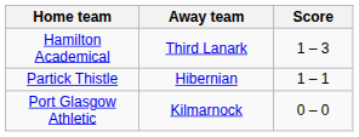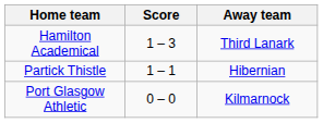columns swapped: Score <-> Away team
